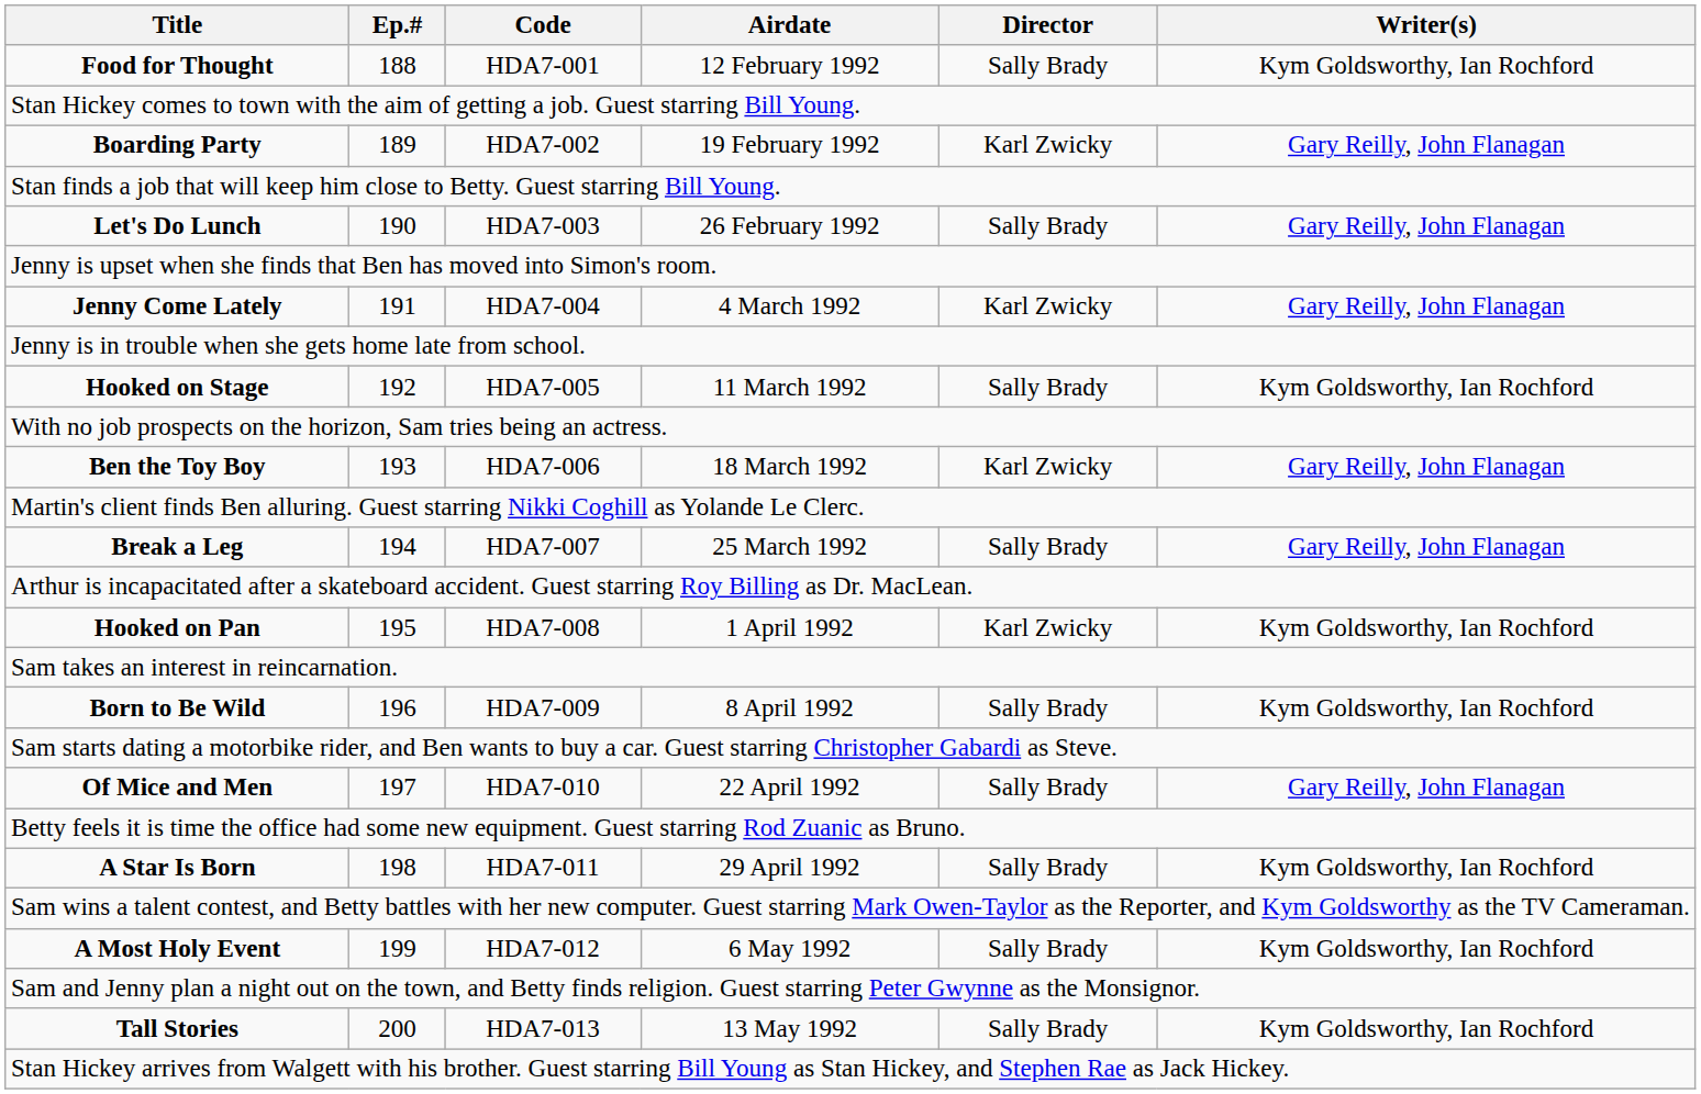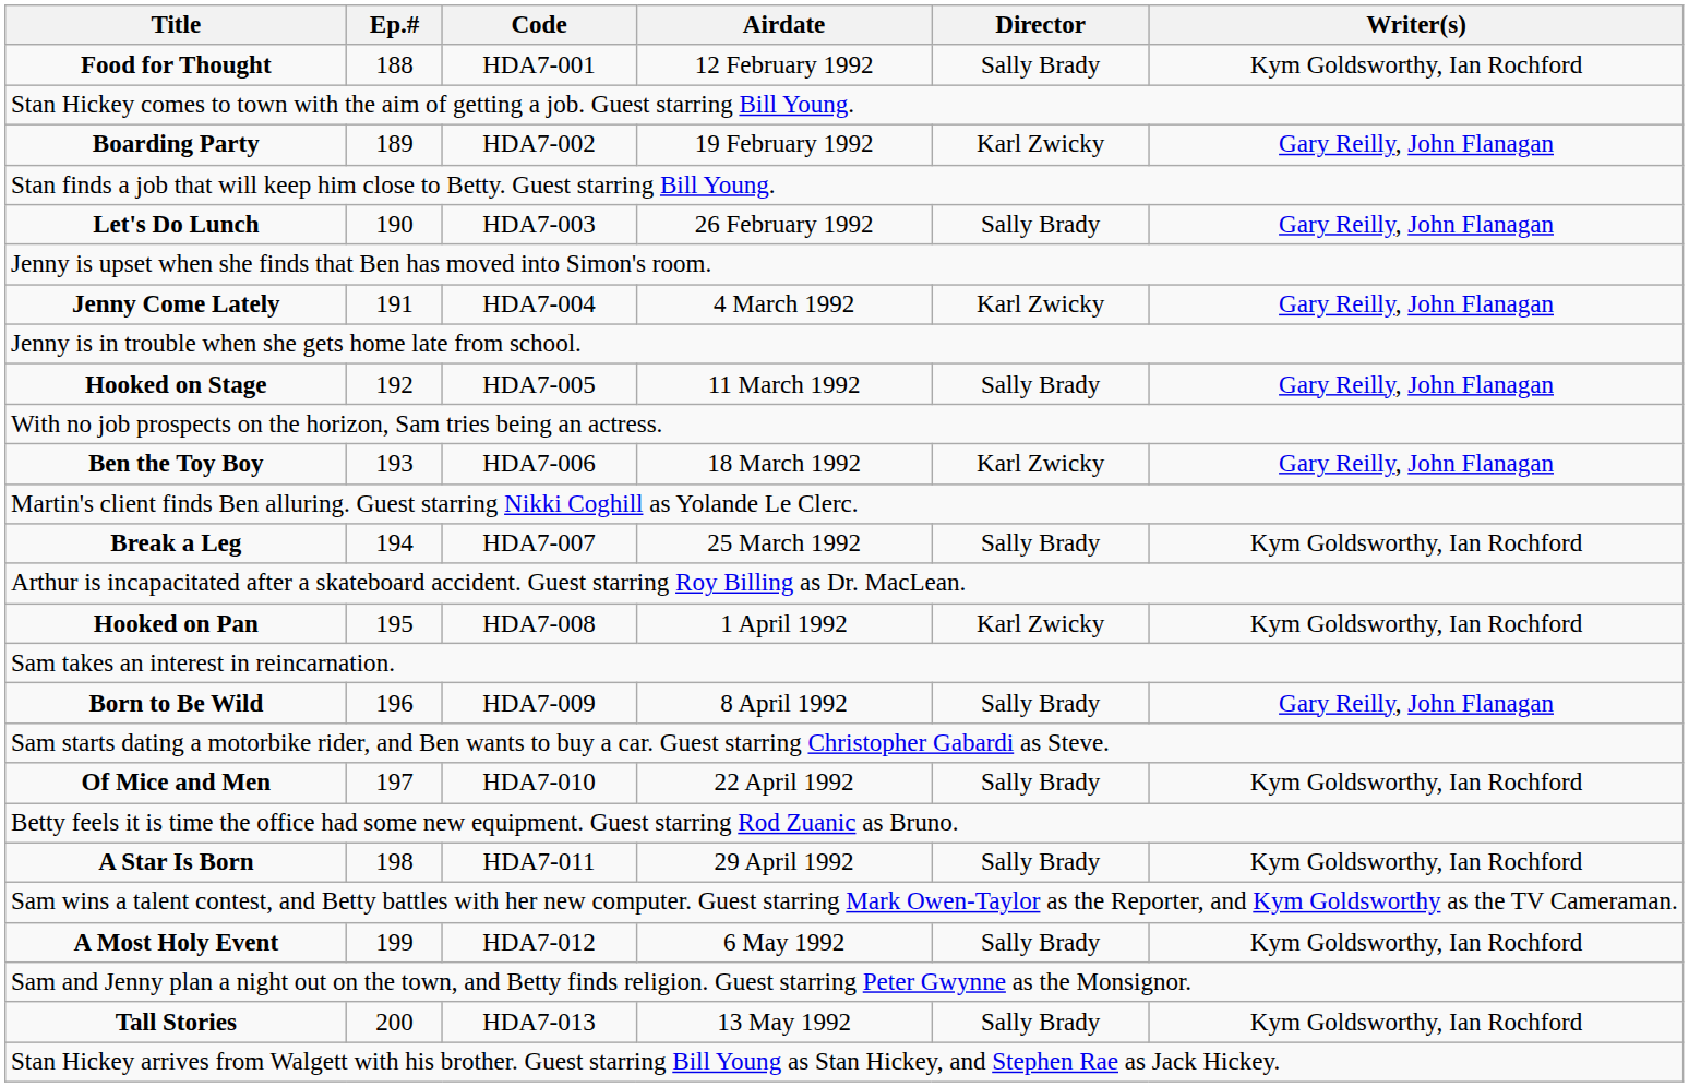Hooked on Stage | Writer(s): Kym Goldsworthy, Ian Rochford -> Gary Reilly, John Flanagan
Break a Leg | Writer(s): Gary Reilly, John Flanagan -> Kym Goldsworthy, Ian Rochford
Born to Be Wild | Writer(s): Kym Goldsworthy, Ian Rochford -> Gary Reilly, John Flanagan
Of Mice and Men | Writer(s): Gary Reilly, John Flanagan -> Kym Goldsworthy, Ian Rochford
